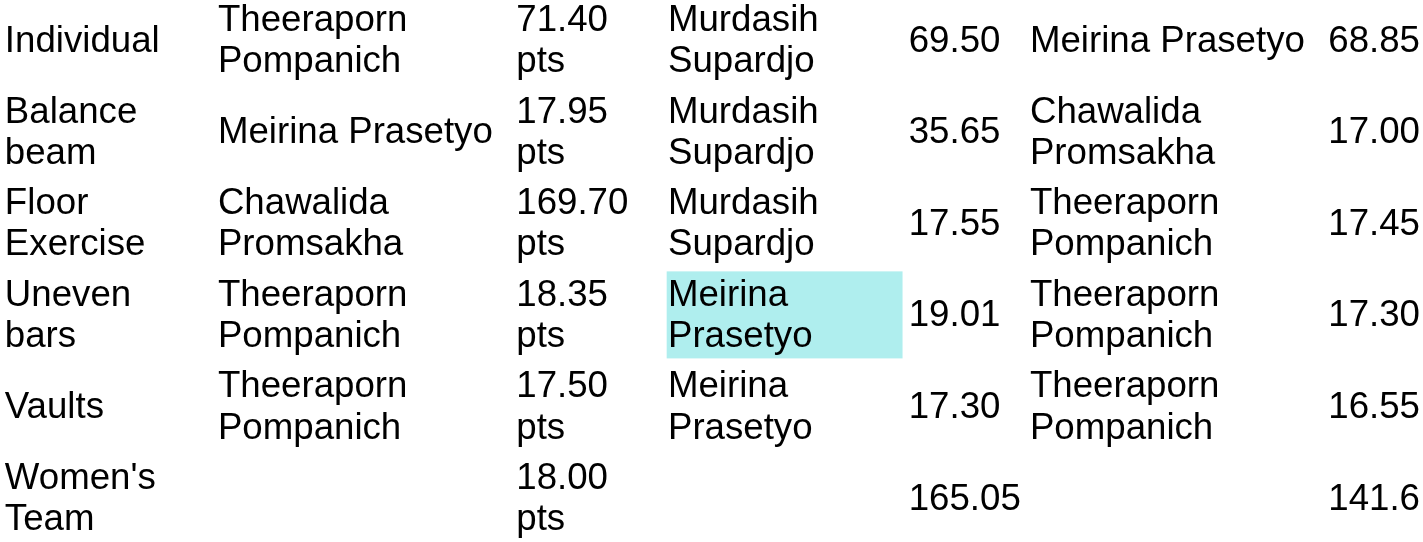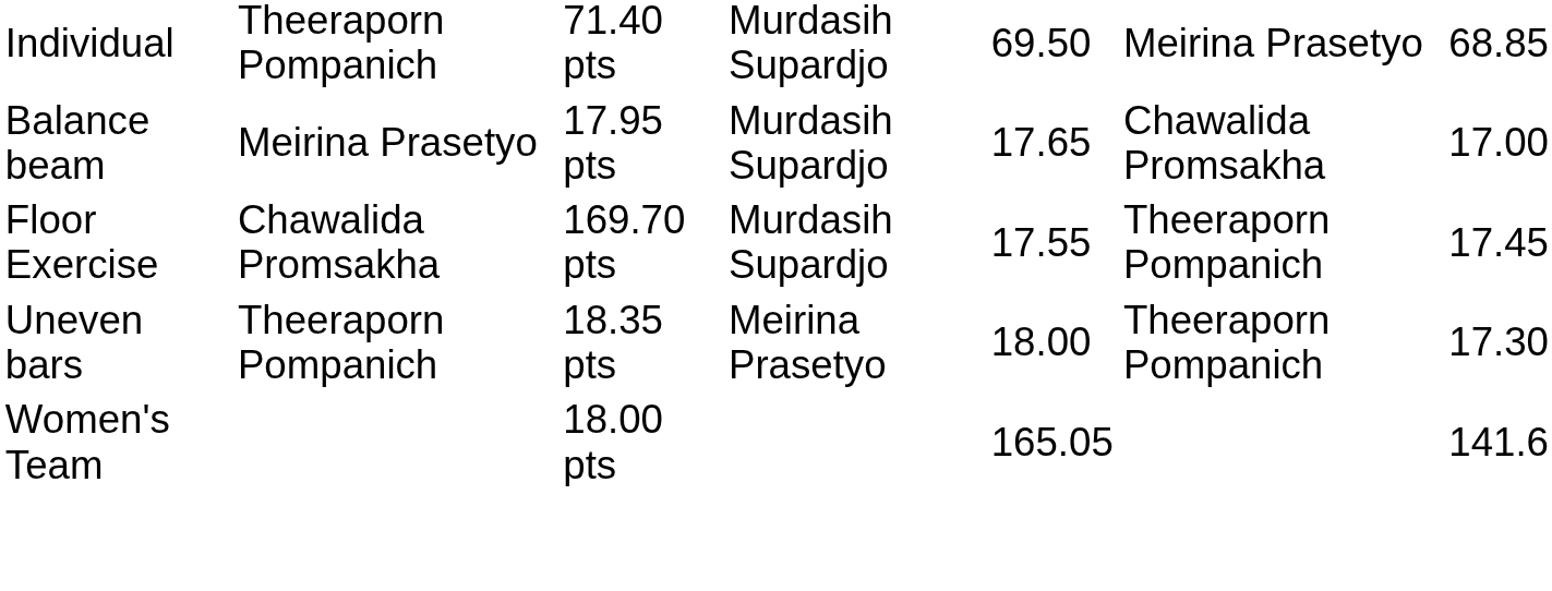Balance beam | column 5: 35.65 -> 17.65
Uneven bars | column 4: paleturquoise background -> no background
Uneven bars | column 5: 19.01 -> 18.00
- row: Vaults | Theeraporn Pompanich | 17.50 pts | Meirina Prasetyo | 17.30 | Theeraporn Pompanich | 16.55
